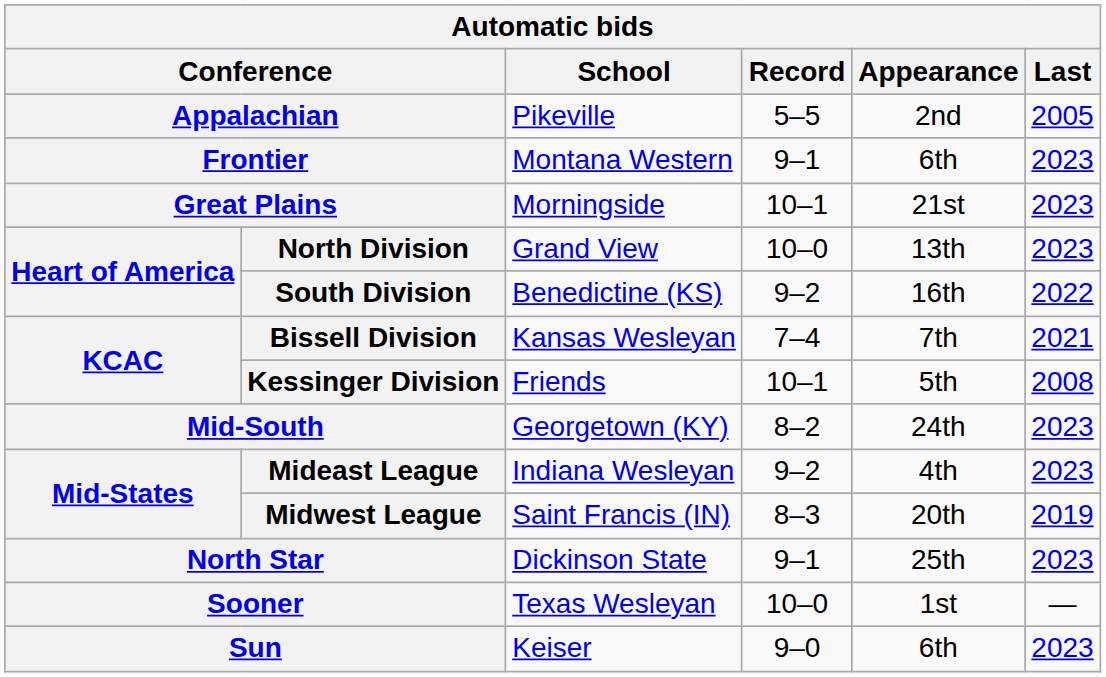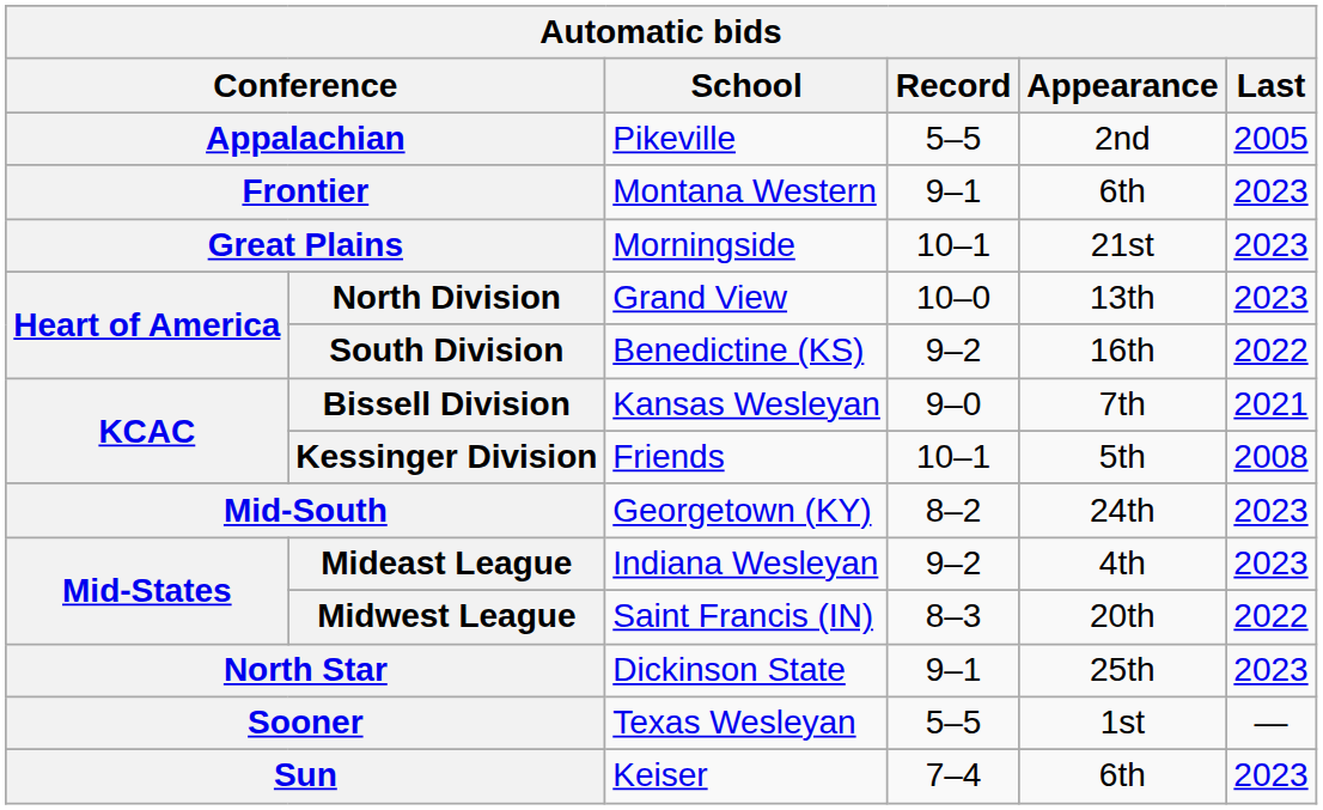Bissell Division | Record: 7–4 -> 9–0
Midwest League | Last: 2019 -> 2022
Sooner | Record: 10–0 -> 5–5
Sun | Record: 9–0 -> 7–4
